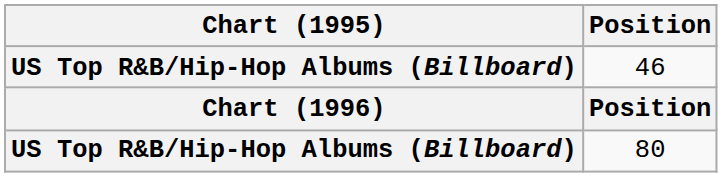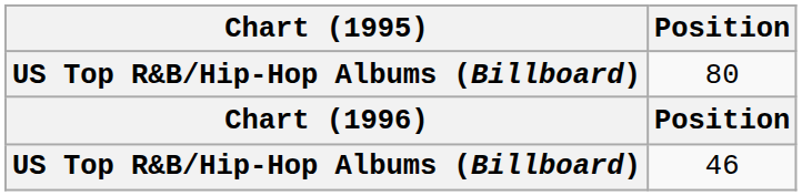rows swapped: 80 <-> 46
